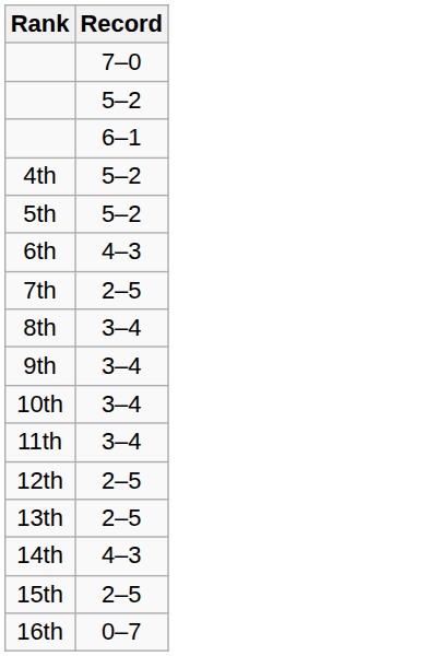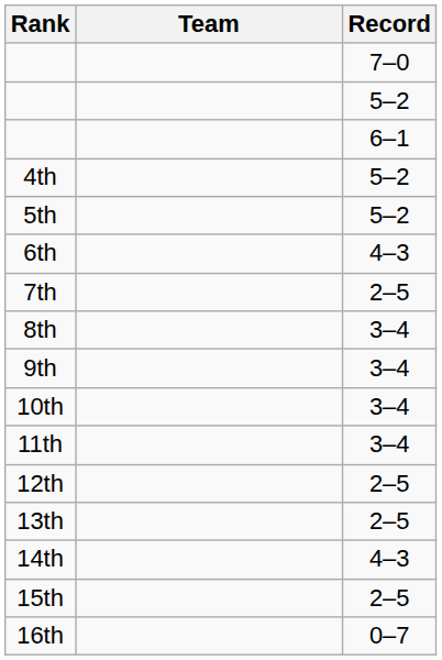+ column: Team
